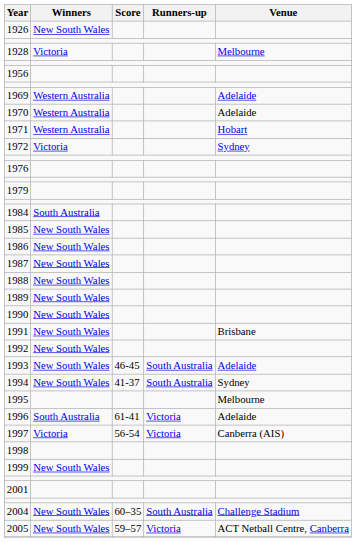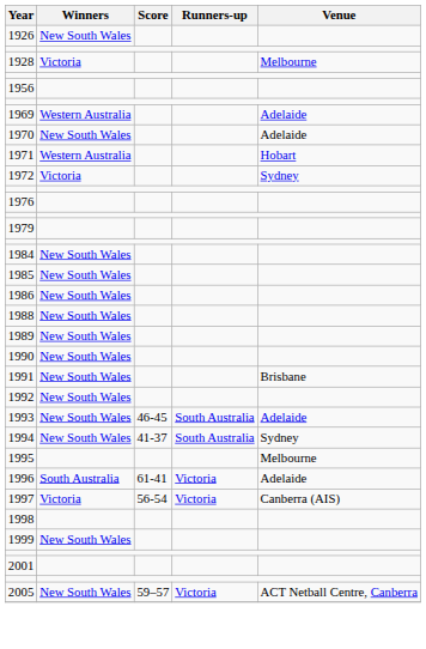1970 | Winners: Western Australia -> New South Wales
1984 | Winners: South Australia -> New South Wales
- row: 1987 | New South Wales
- row: 2004 | New South Wales | 60–35 | South Australia | Challenge Stadium
